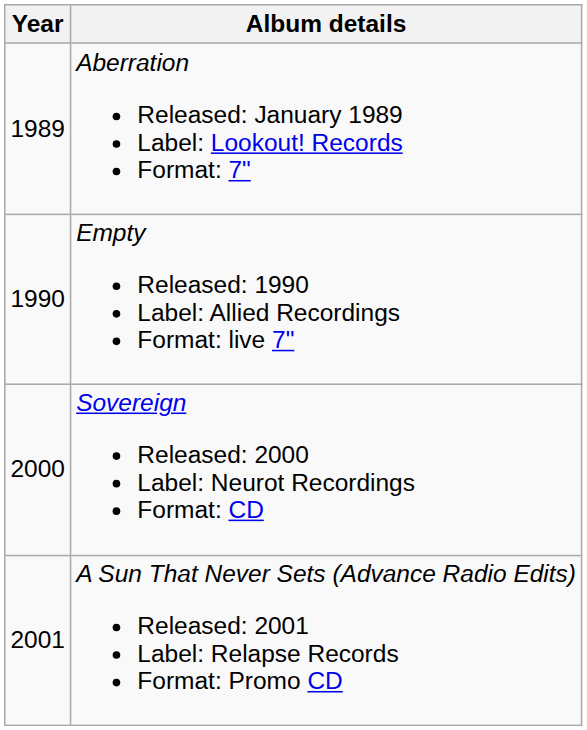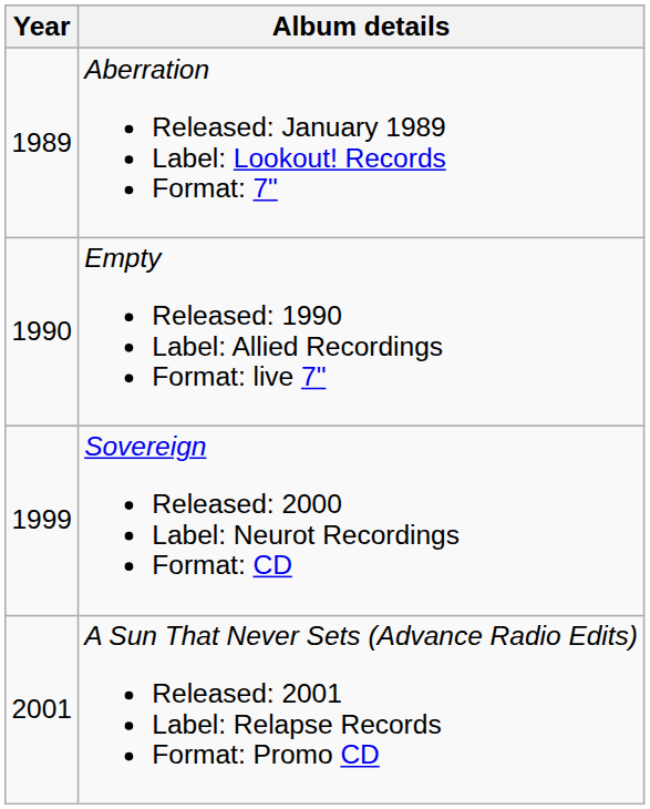Sovereign Released: 2000 Label: Neurot Recordings Format: CD | Year: 2000 -> 1999
